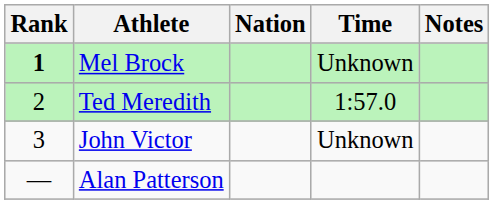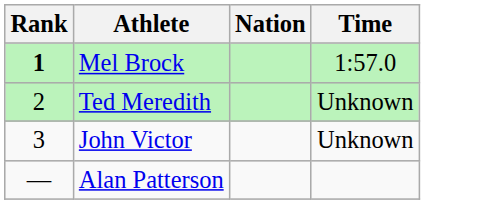- column: Notes
Mel Brock | Time: Unknown -> 1:57.0
Ted Meredith | Time: 1:57.0 -> Unknown
